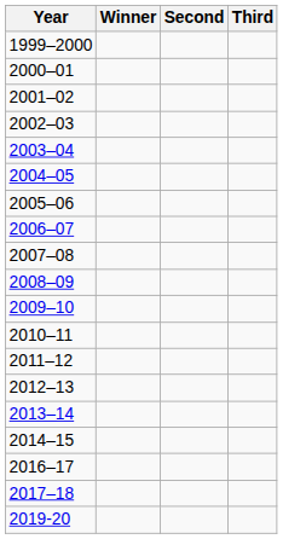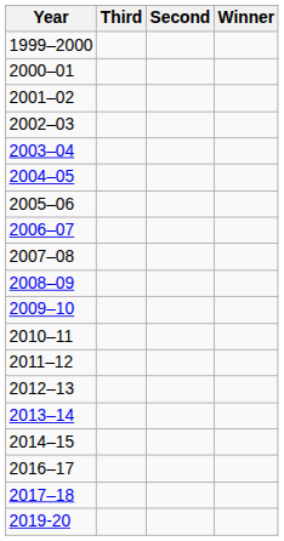columns swapped: Winner <-> Third
